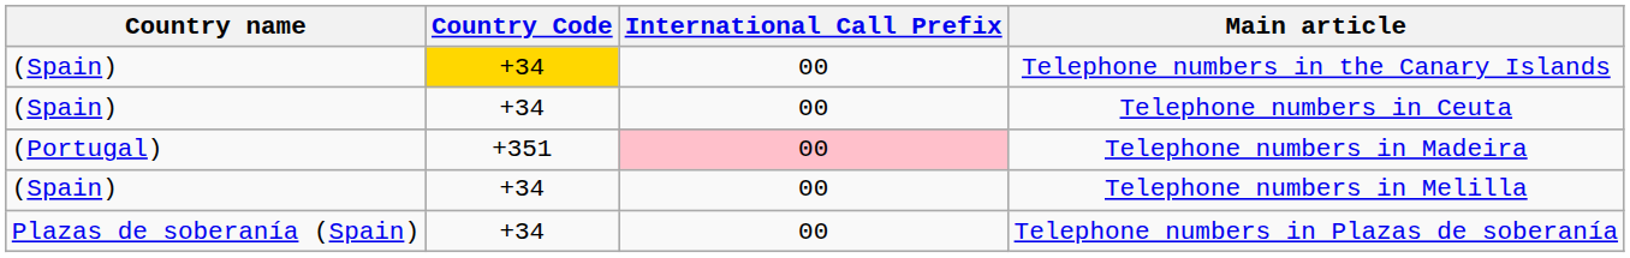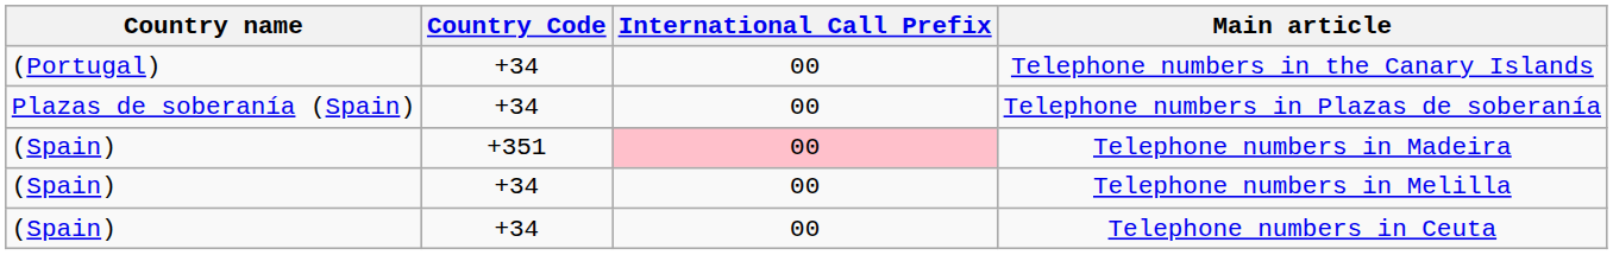Telephone numbers in the Canary Islands | Country name: (Spain) -> (Portugal)
Telephone numbers in the Canary Islands | Country Code: gold background -> no background
rows swapped: Telephone numbers in Ceuta <-> Telephone numbers in Plazas de soberanía
Telephone numbers in Madeira | Country name: (Portugal) -> (Spain)
